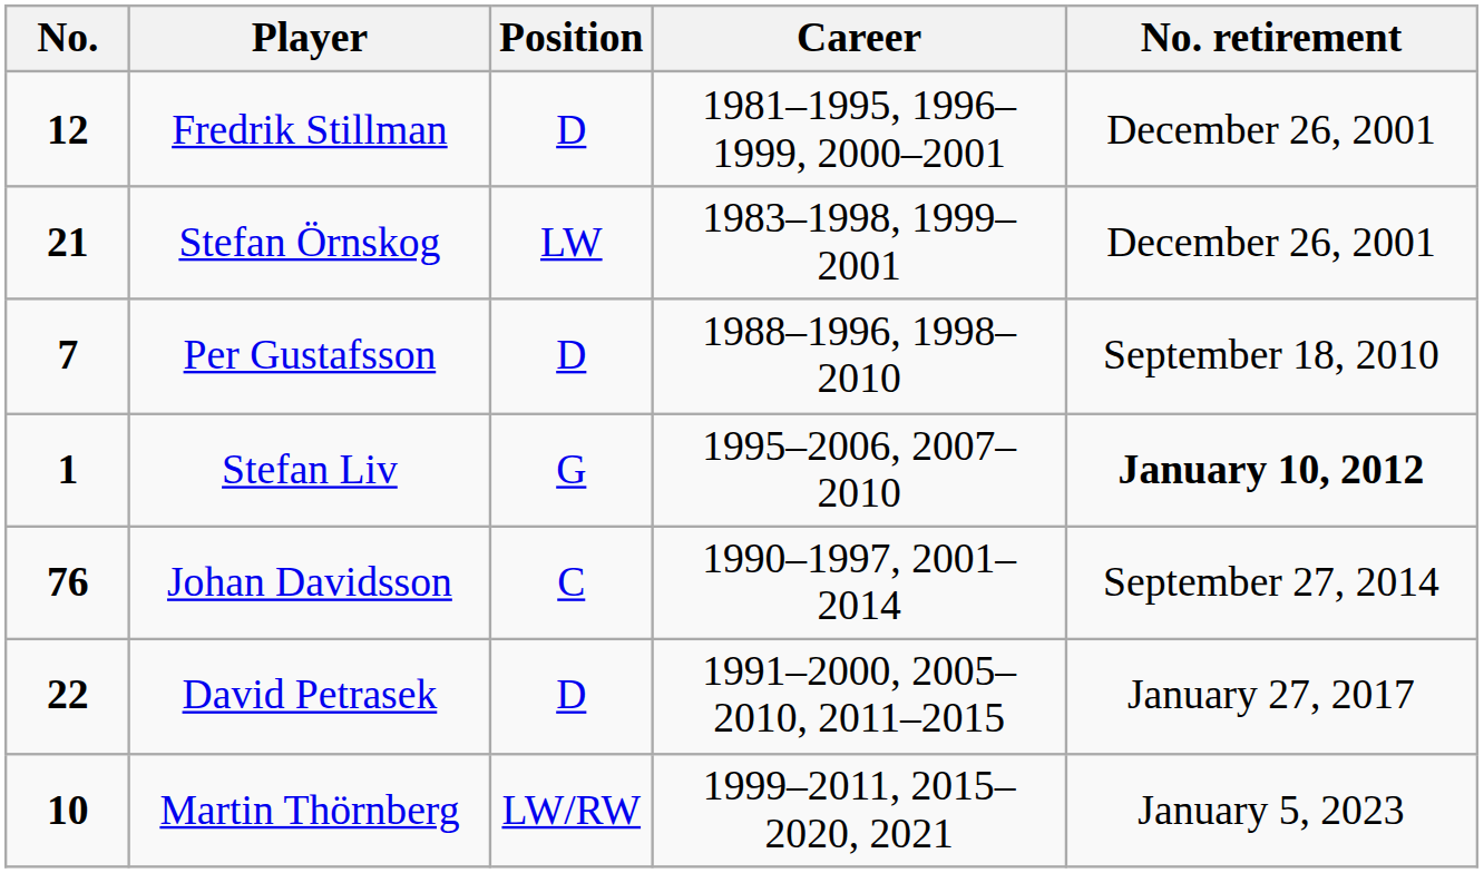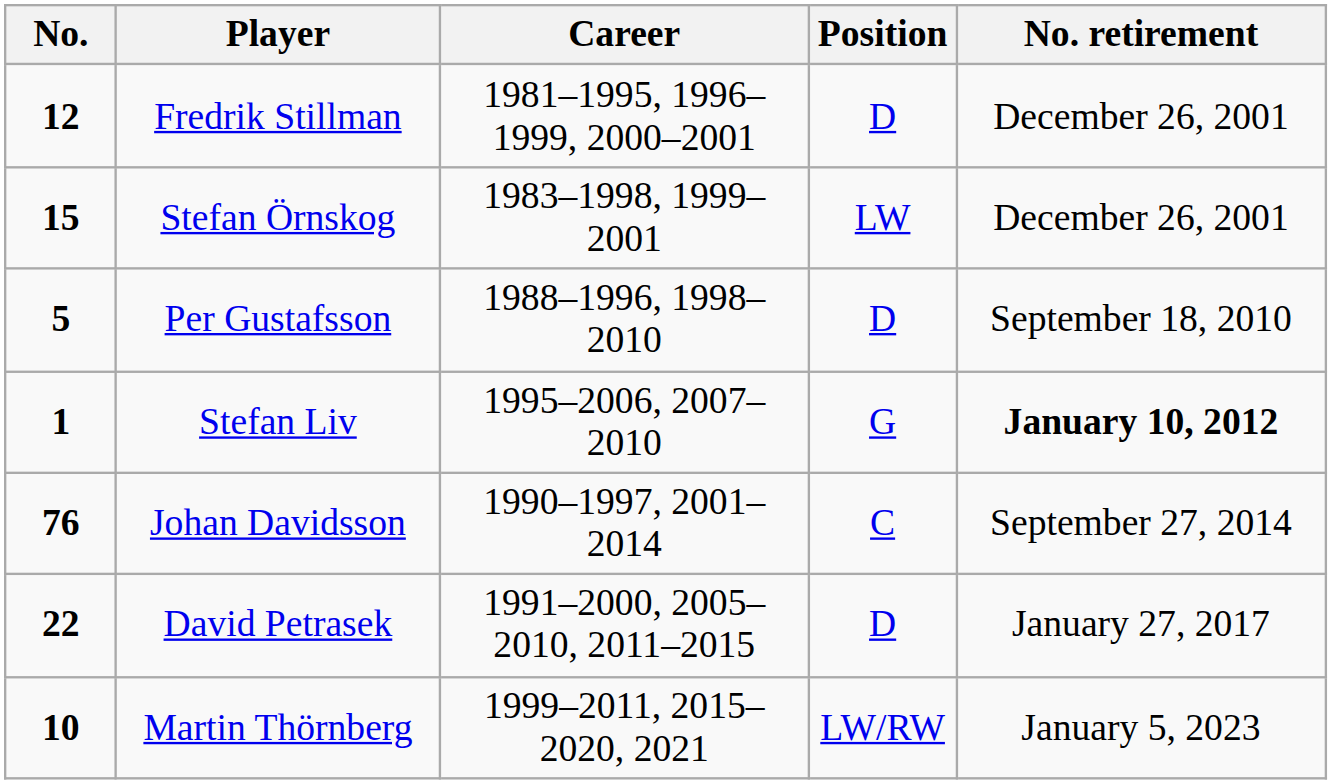columns swapped: Position <-> Career
Stefan Örnskog | No.: 21 -> 15
Per Gustafsson | No.: 7 -> 5
